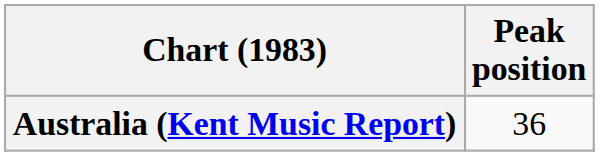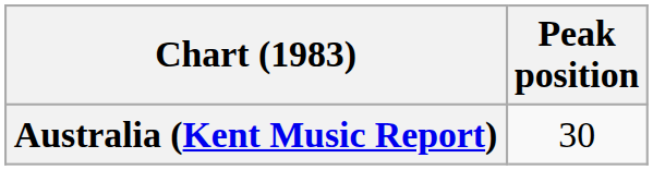Australia (Kent Music Report) | Peak position: 36 -> 30
